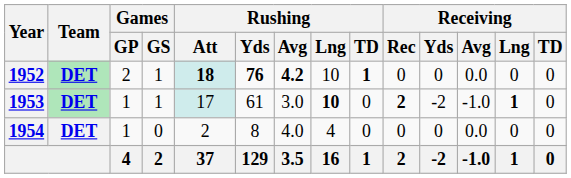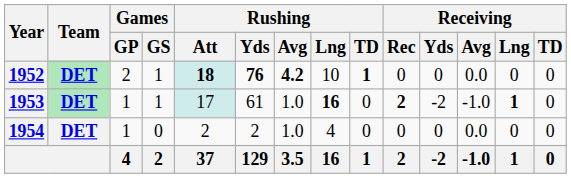1953 | Rushing / Avg: 3.0 -> 1.0
1953 | Rushing / Lng: 10 -> 16
1954 | Rushing / Yds: 8 -> 2
1954 | Rushing / Avg: 4.0 -> 1.0
